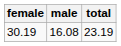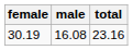30.19 | total: 23.19 -> 23.16
